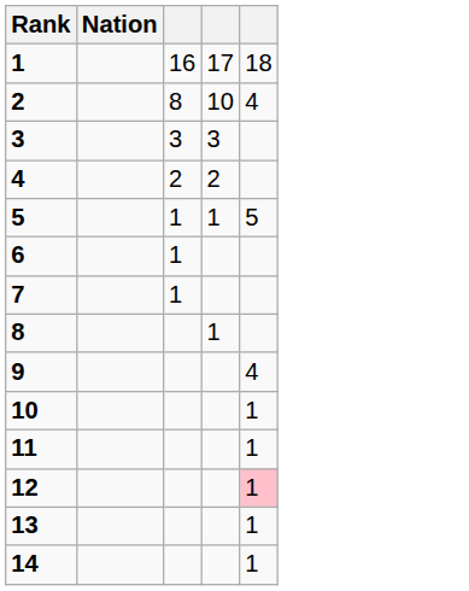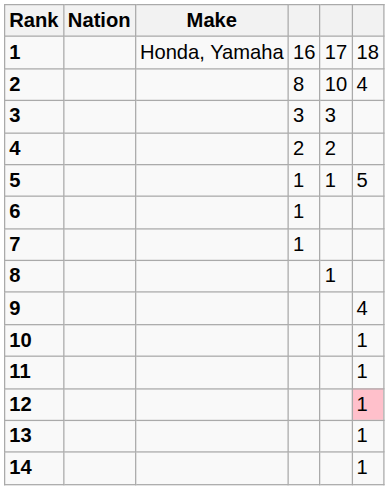+ column: Make | Honda, Yamaha
